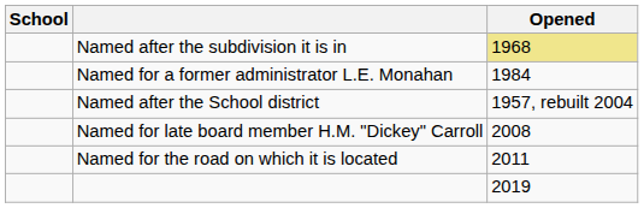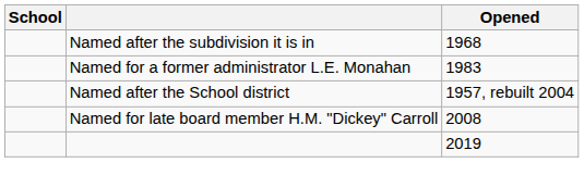Named after the subdivision it is in | Opened: khaki background -> no background
Named for a former administrator L.E. Monahan | Opened: 1984 -> 1983
- row: Named for the road on which it is located | 2011
